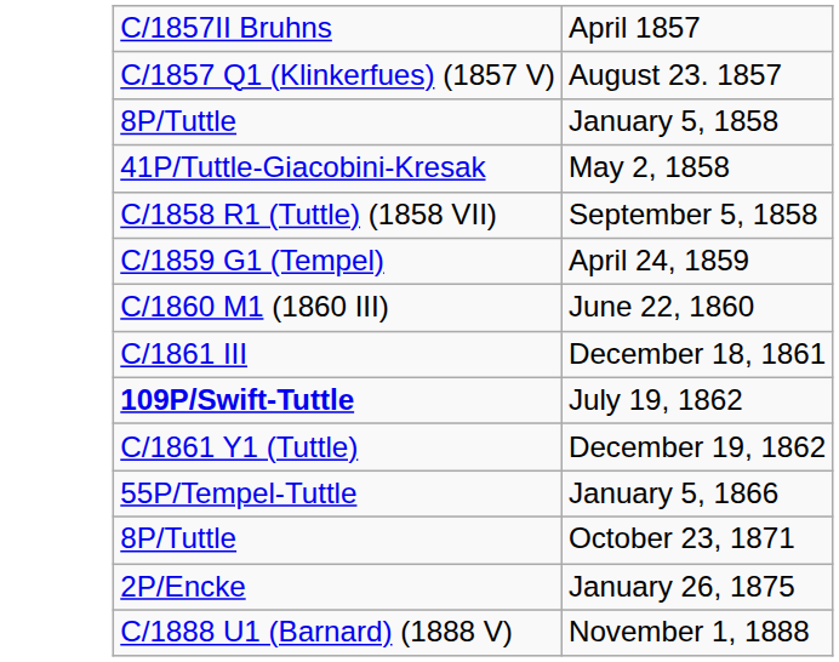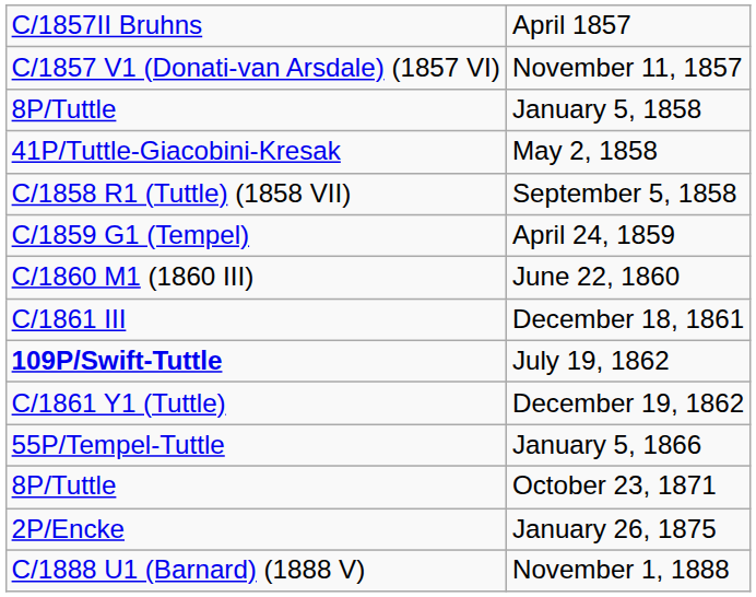- row: C/1857 Q1 (Klinkerfues) (1857 V) | August 23. 1857
+ row: C/1857 V1 (Donati-van Arsdale) (1857 VI) | November 11, 1857
